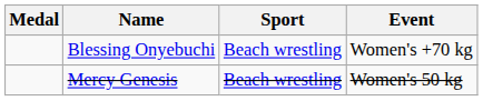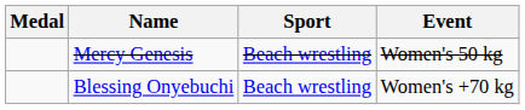rows swapped: Blessing Onyebuchi <-> Mercy Genesis
